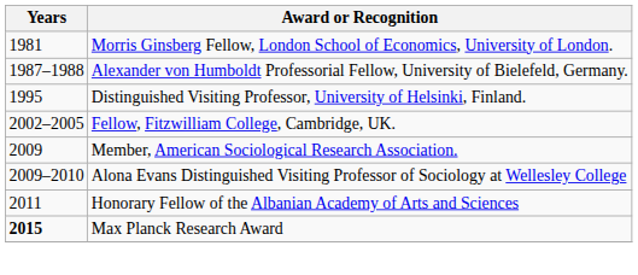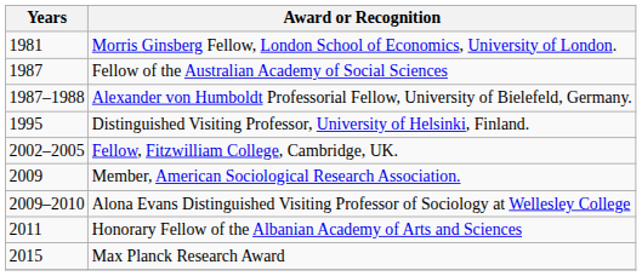+ row: 1987 | Fellow of the Australian Academy of Social Sciences
Max Planck Research Award | Years: bold -> normal
